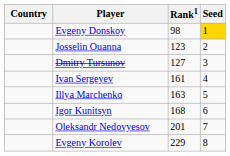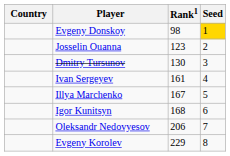Dmitry Tursunov | Rank1: 127 -> 130
Illya Marchenko | Rank1: 163 -> 167
Oleksandr Nedovyesov | Rank1: 201 -> 206
